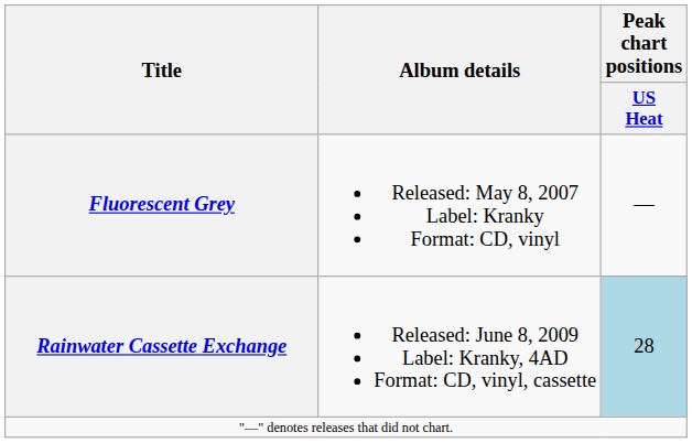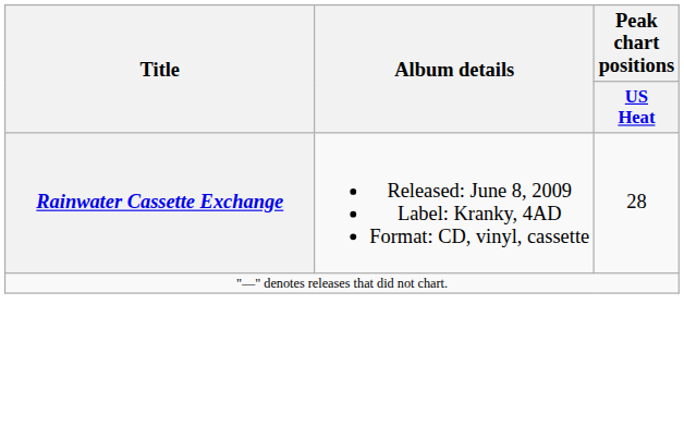- row: Fluorescent Grey | Released: May 8, 2007 Label: Kranky Format: CD, vinyl | —
Rainwater Cassette Exchange | Peak chart positions / US Heat: lightblue background -> no background
